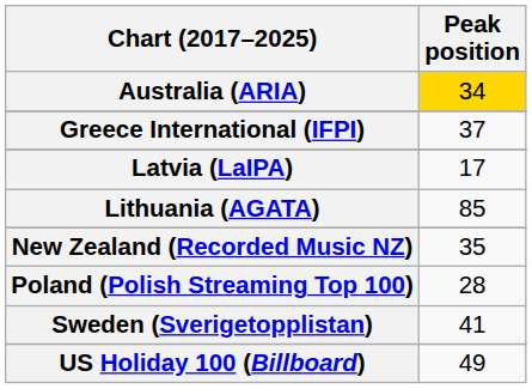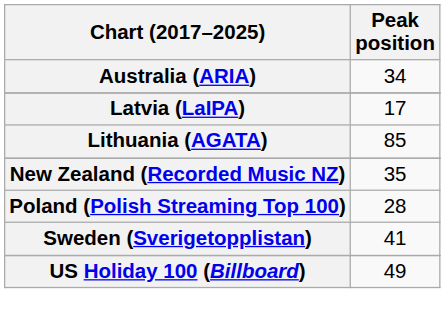Australia (ARIA) | Peak position: gold background -> no background
- row: Greece International (IFPI) | 37
